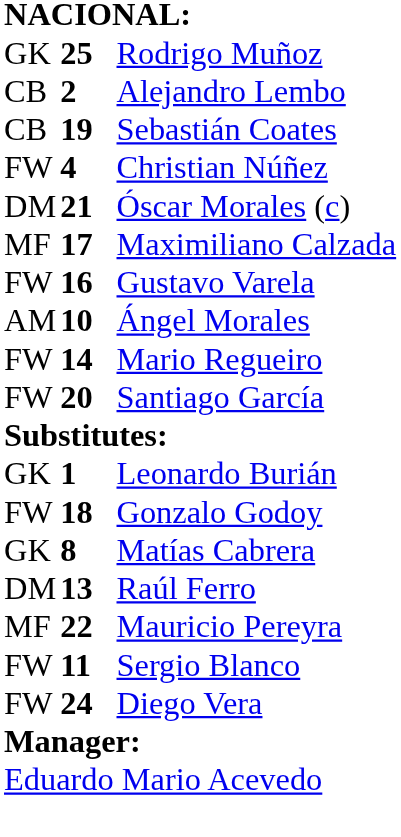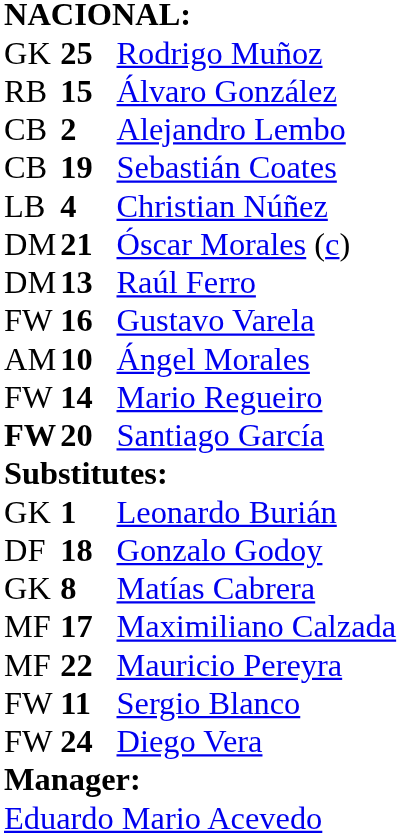+ row: RB | 15 | Álvaro González
Christian Núñez | column 1: FW -> LB
rows swapped: Raúl Ferro <-> Maximiliano Calzada
Santiago García | column 1: normal -> bold
Gonzalo Godoy | column 1: FW -> DF
